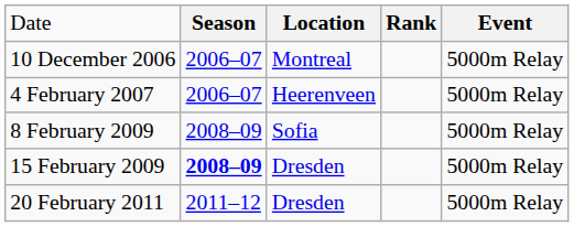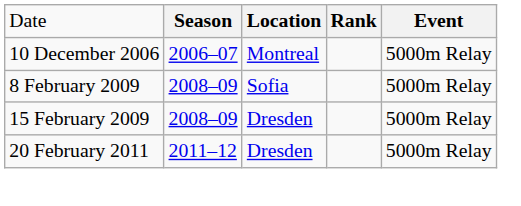- row: 4 February 2007 | 2006–07 | Heerenveen | 5000m Relay
15 February 2009 | column 2: bold -> normal
